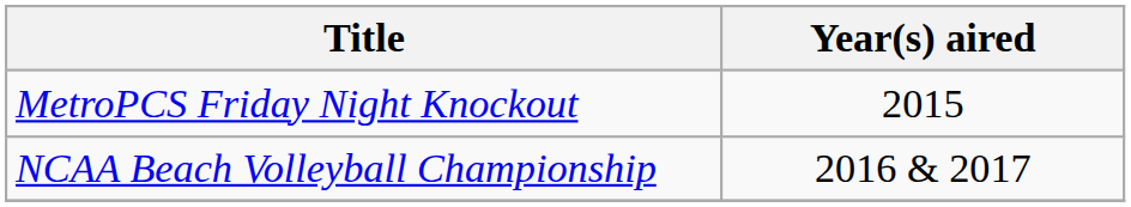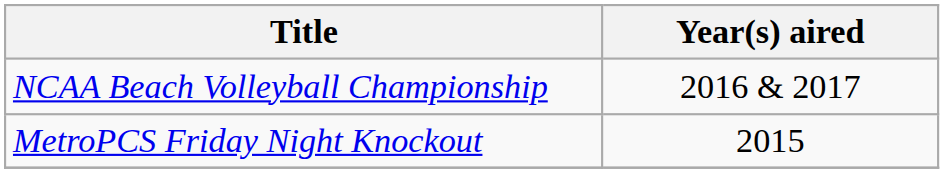rows swapped: MetroPCS Friday Night Knockout <-> NCAA Beach Volleyball Championship
